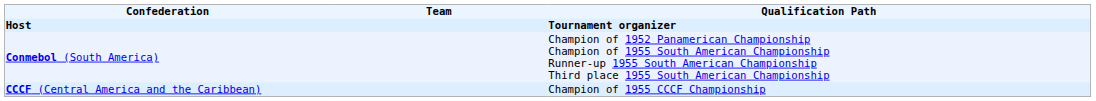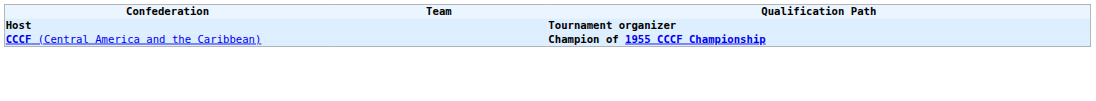- row: Conmebol (South America) | Champion of 1952 Panamerican Championship Champion of 1955 South American Championship Runner-up 1955 South American Championship Third place 1955 South American Championship
CCCF (Central America and the Caribbean) | Qualification Path: normal -> bold
